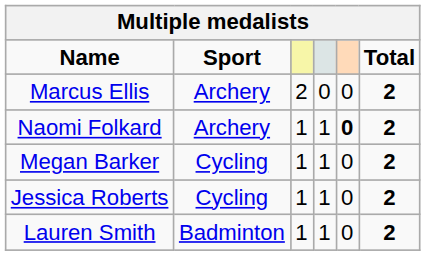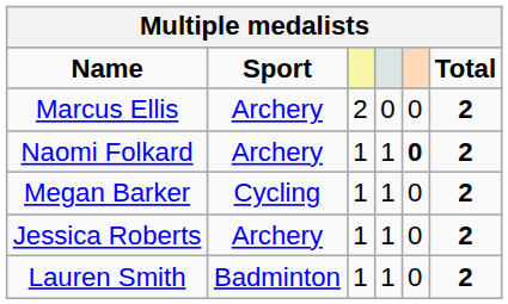Jessica Roberts | Sport: Cycling -> Archery
